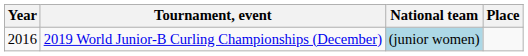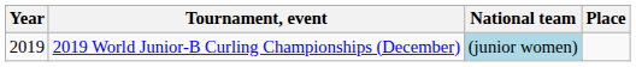2019 World Junior-B Curling Championships (December) | Year: 2016 -> 2019
